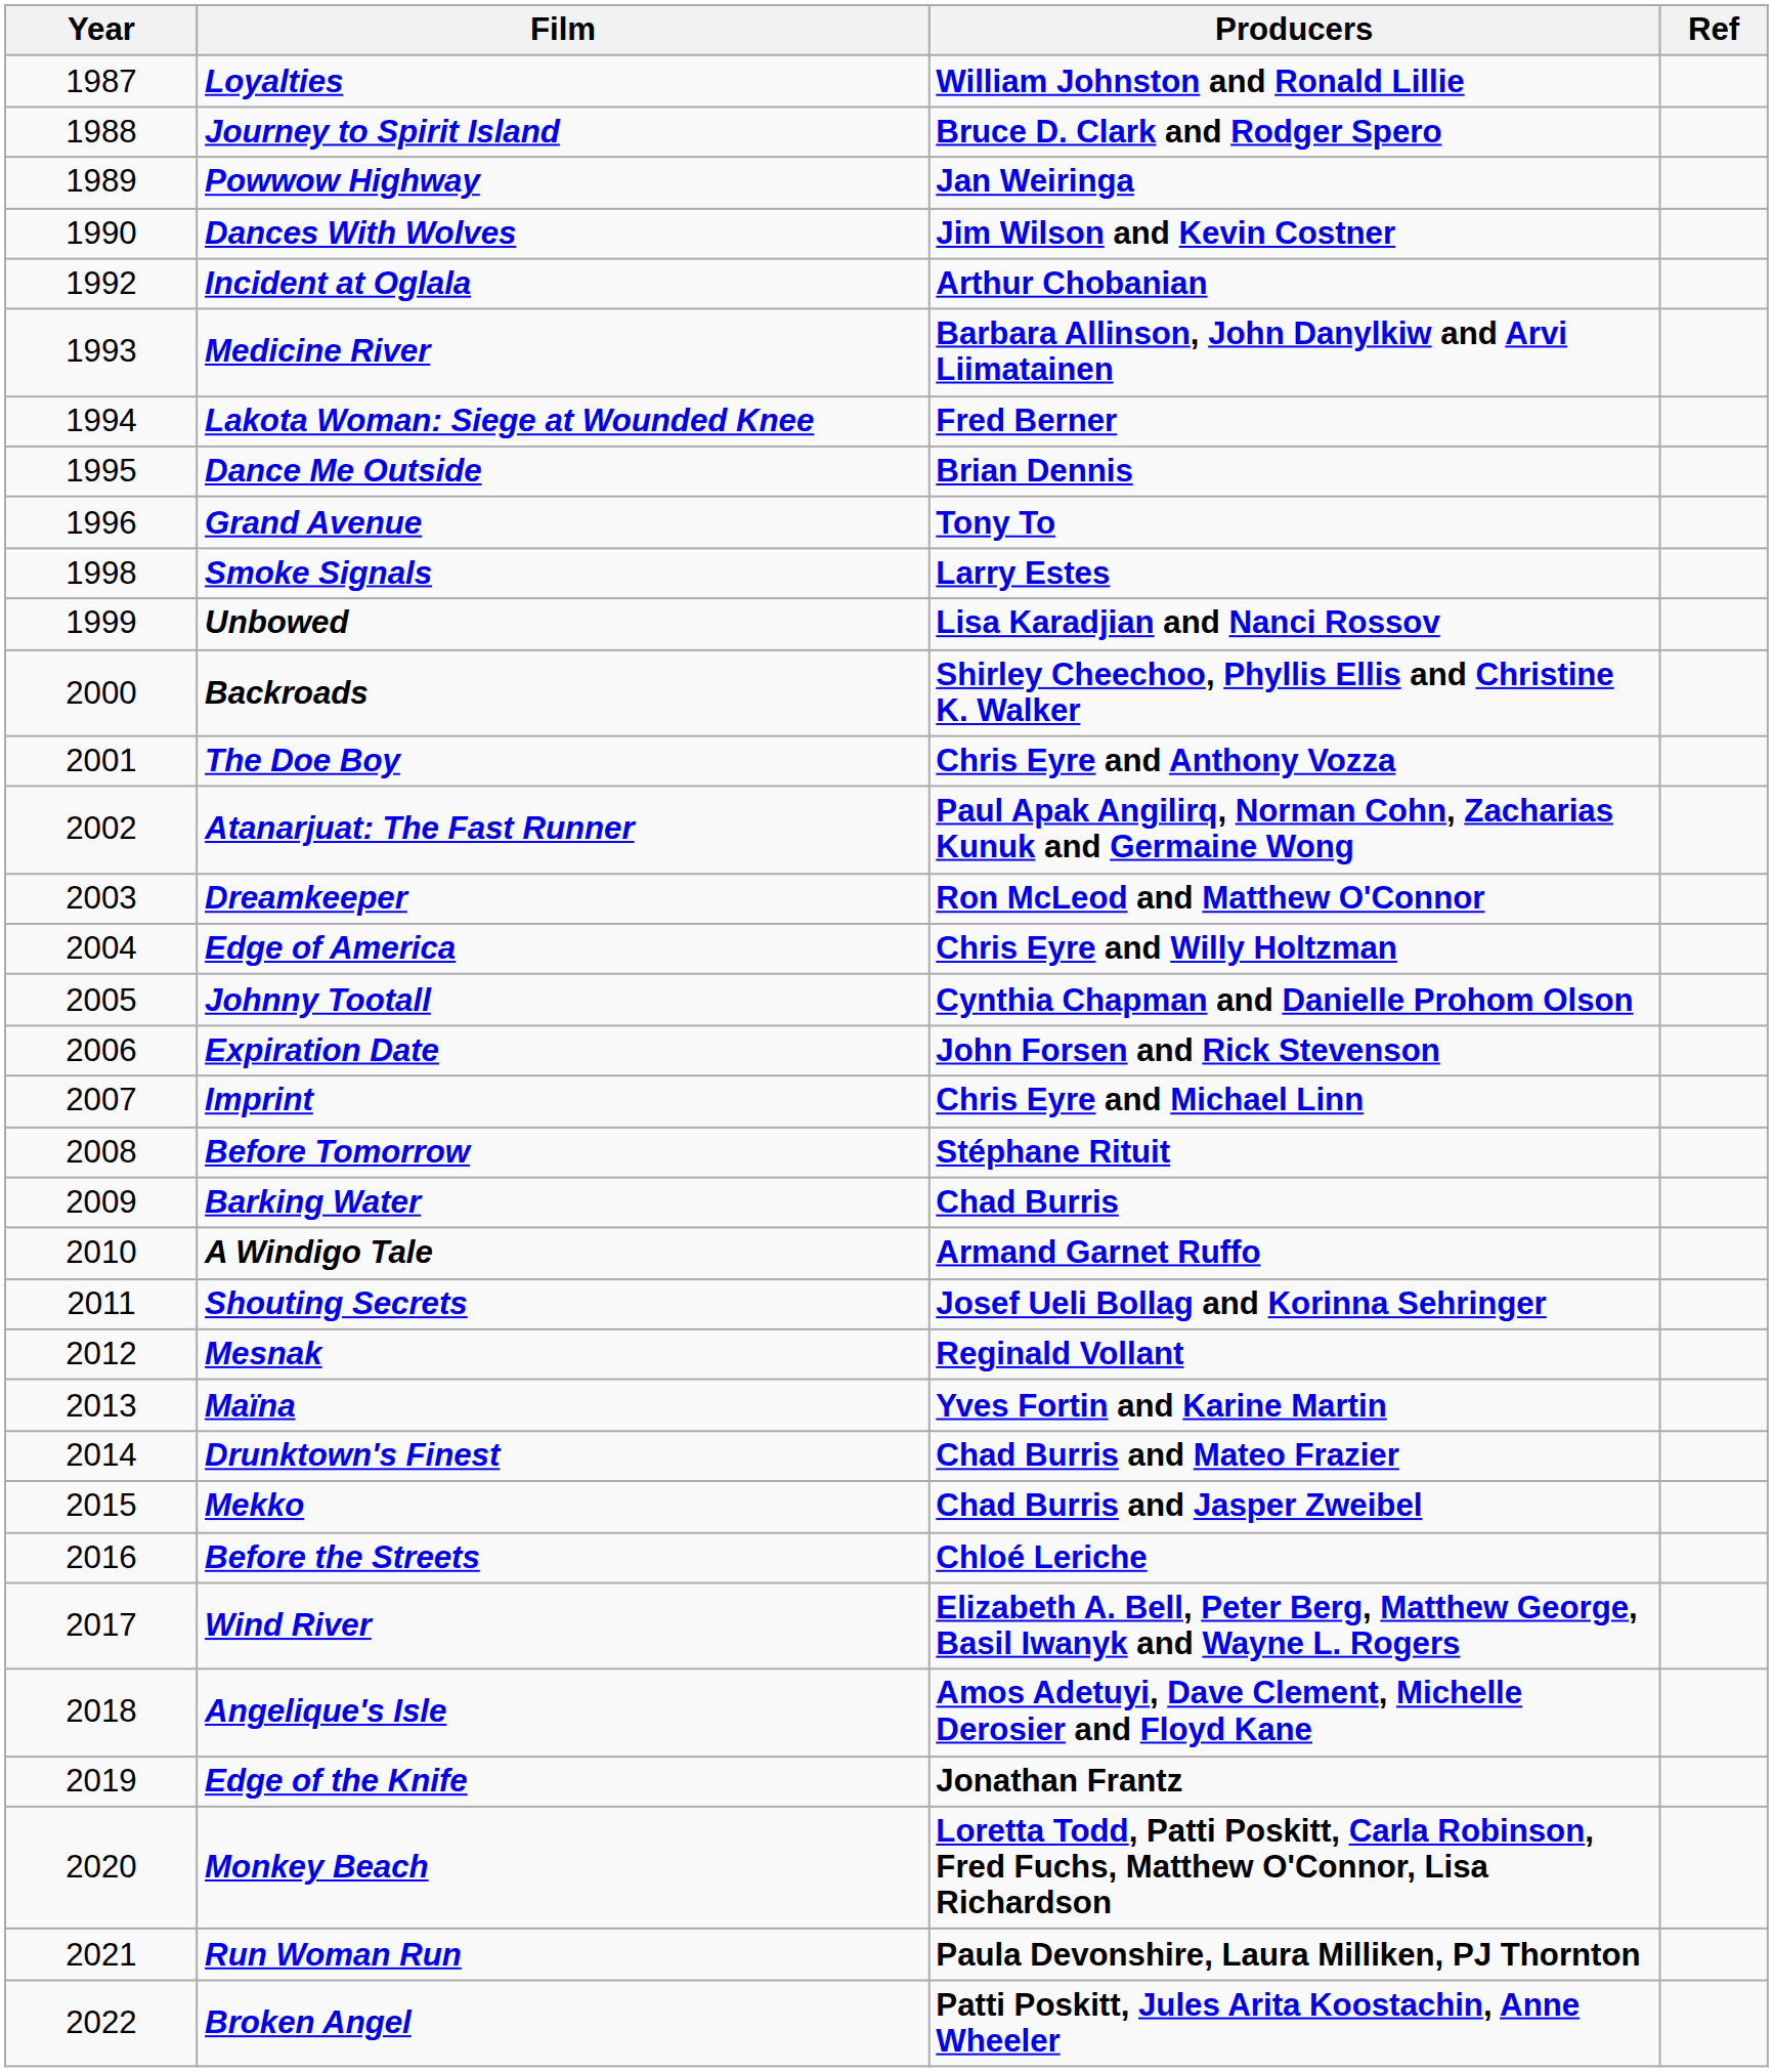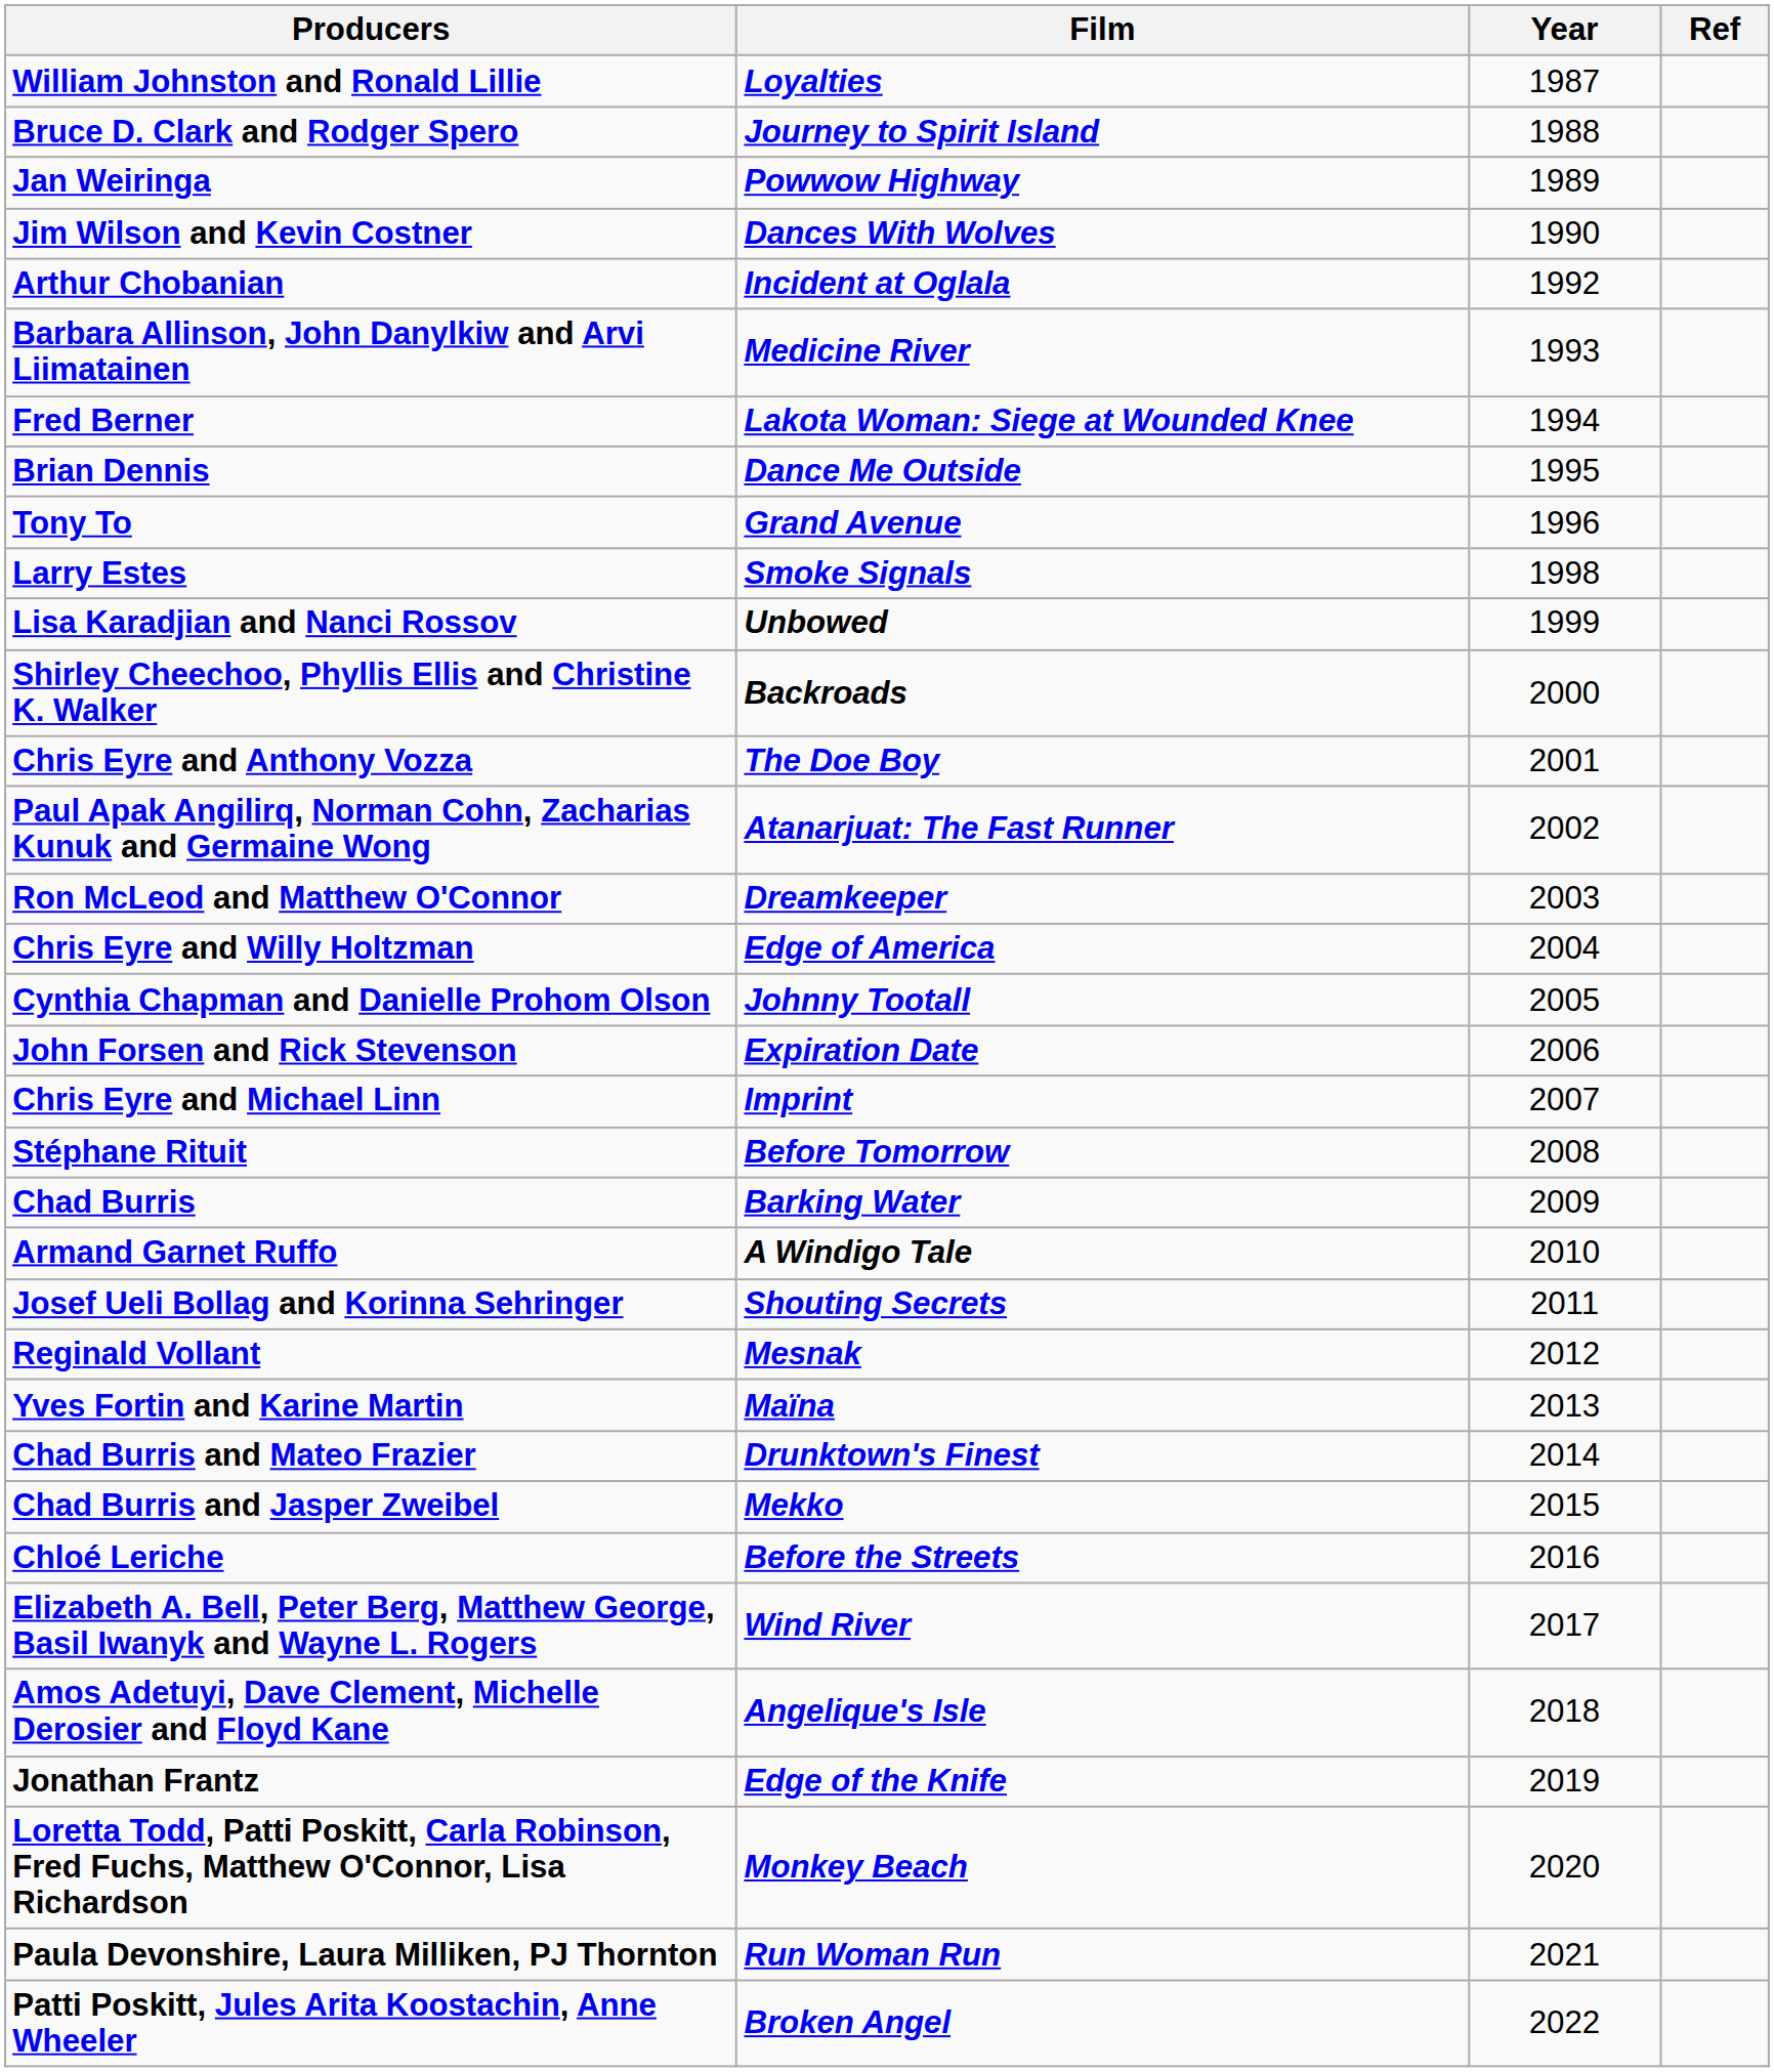columns swapped: Year <-> Producers
